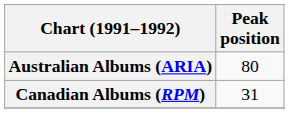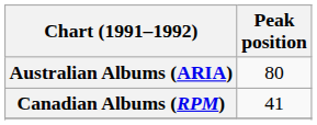Canadian Albums (RPM) | Peak position: 31 -> 41
